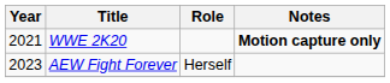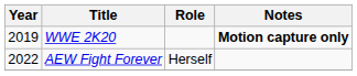WWE 2K20 | Year: 2021 -> 2019
AEW Fight Forever | Year: 2023 -> 2022
